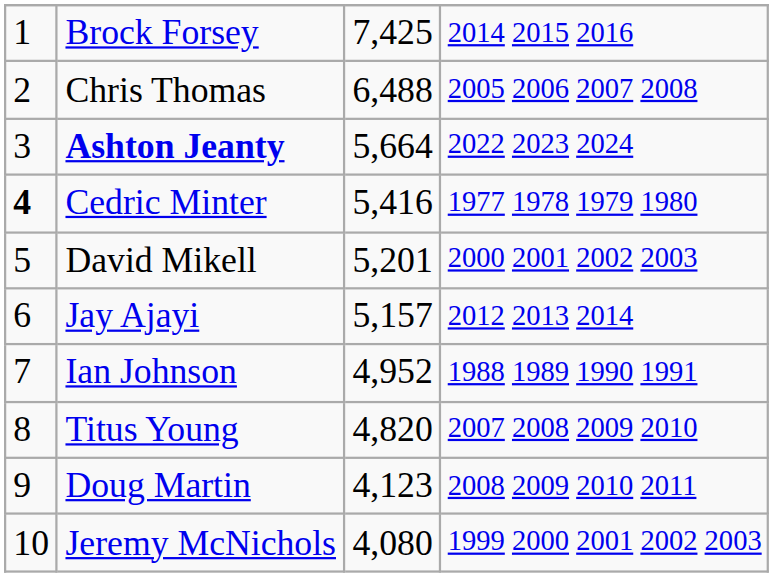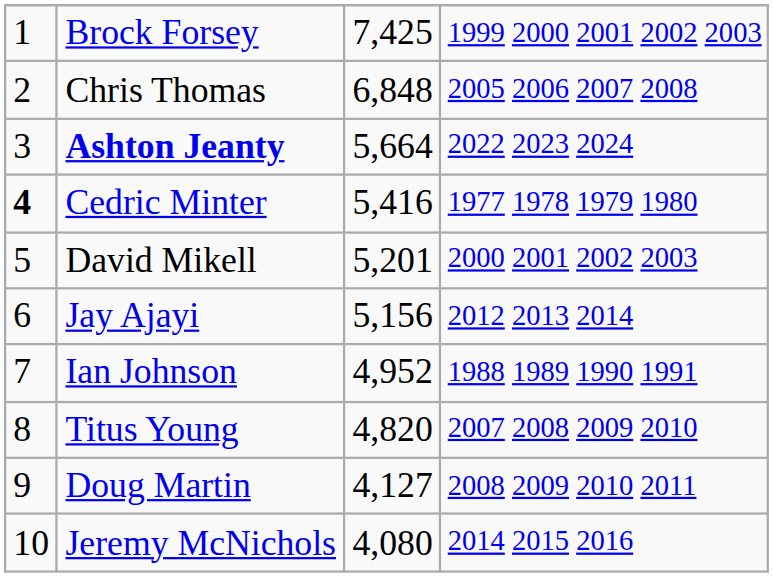Brock Forsey | column 4: 2014 2015 2016 -> 1999 2000 2001 2002 2003
Chris Thomas | column 3: 6,488 -> 6,848
Jay Ajayi | column 3: 5,157 -> 5,156
Doug Martin | column 3: 4,123 -> 4,127
Jeremy McNichols | column 4: 1999 2000 2001 2002 2003 -> 2014 2015 2016
